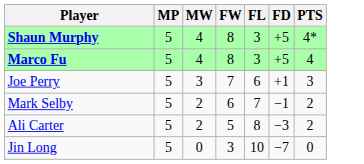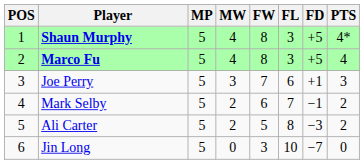+ column: POS | 1 | 2 | 3 | 4 | 5 | 6
